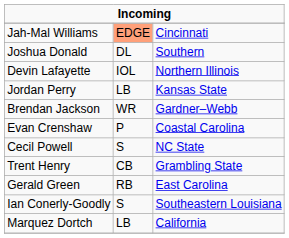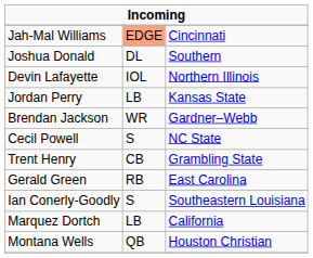- row: Evan Crenshaw | P | Coastal Carolina
+ row: Montana Wells | QB | Houston Christian
